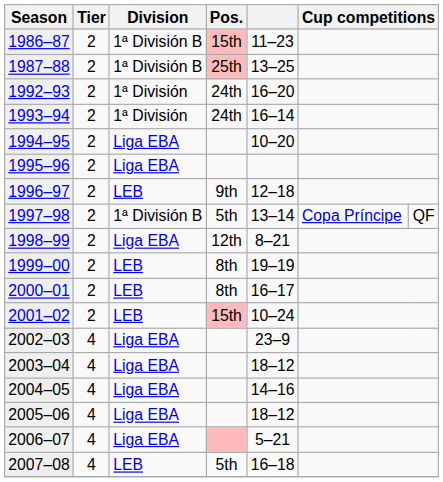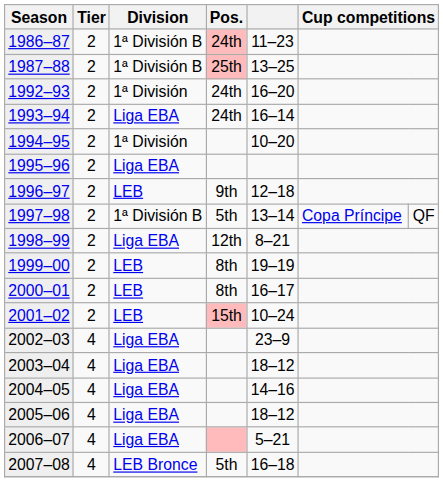1986–87 | Pos.: 15th -> 24th
1993–94 | Division: 1ª División -> Liga EBA
1994–95 | Division: Liga EBA -> 1ª División
2007–08 | Division: LEB -> LEB Bronce
